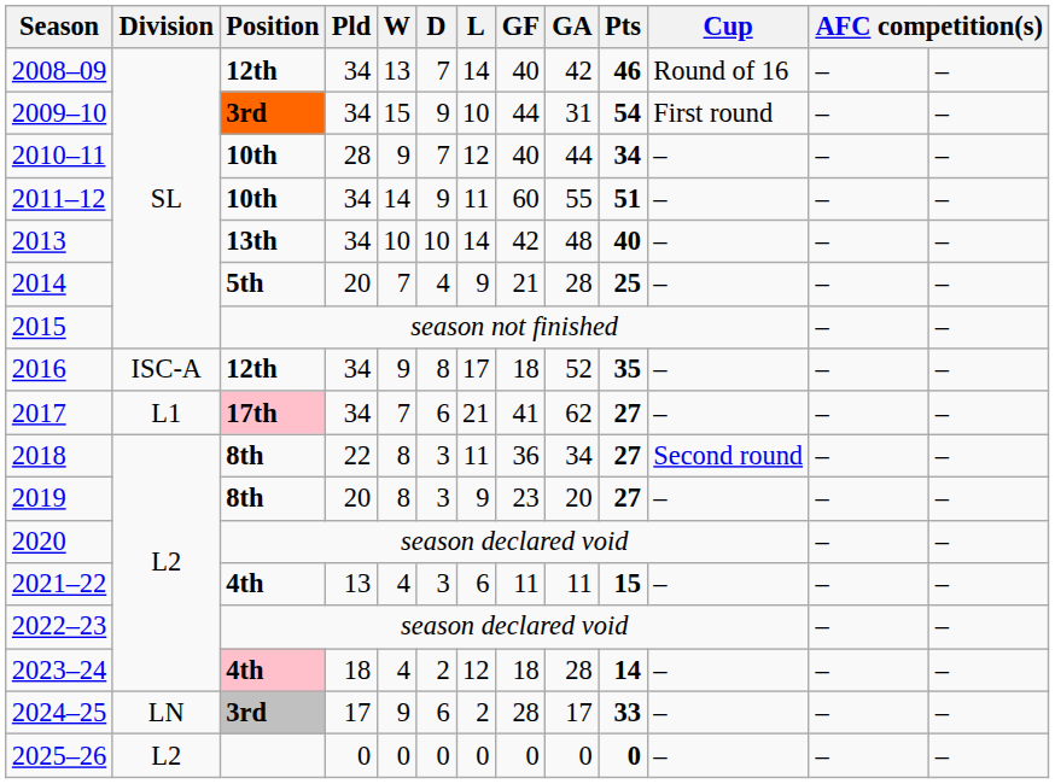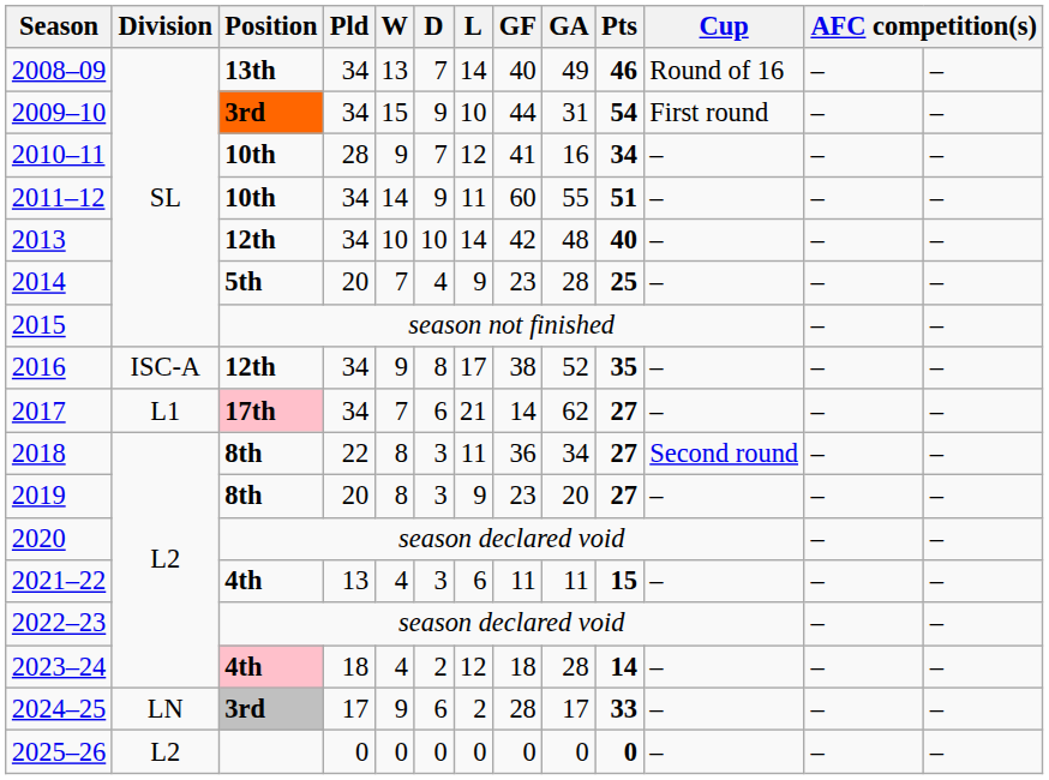2008–09 | Position: 12th -> 13th
2008–09 | GA: 42 -> 49
2010–11 | GF: 40 -> 41
2010–11 | GA: 44 -> 16
2013 | Position: 13th -> 12th
2014 | GF: 21 -> 23
2016 | GF: 18 -> 38
2017 | GF: 41 -> 14
